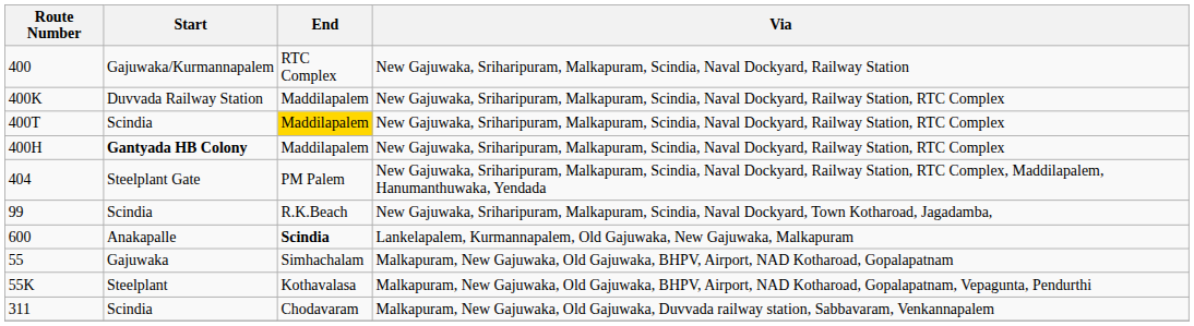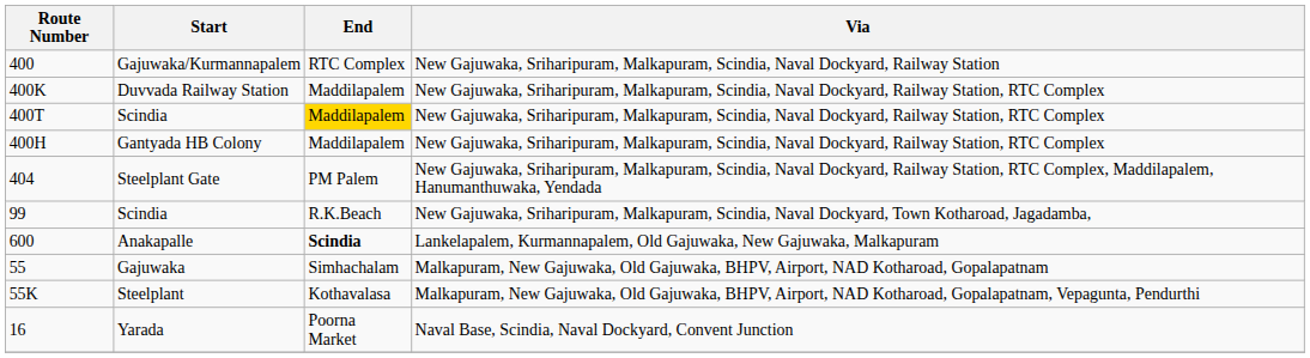400H | Start: bold -> normal
+ row: 16 | Yarada | Poorna Market | Naval Base, Scindia, Naval Dockyard, Convent Junction
- row: 311 | Scindia | Chodavaram | Malkapuram, New Gajuwaka, Old Gajuwaka, Duvvada railway station, Sabbavaram, Venkannapalem
